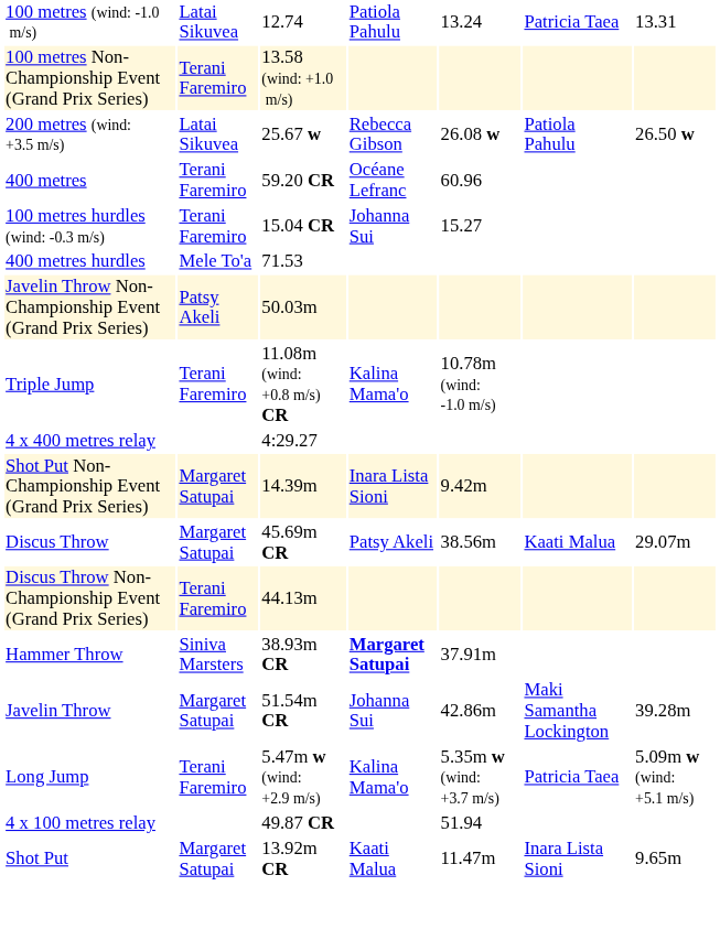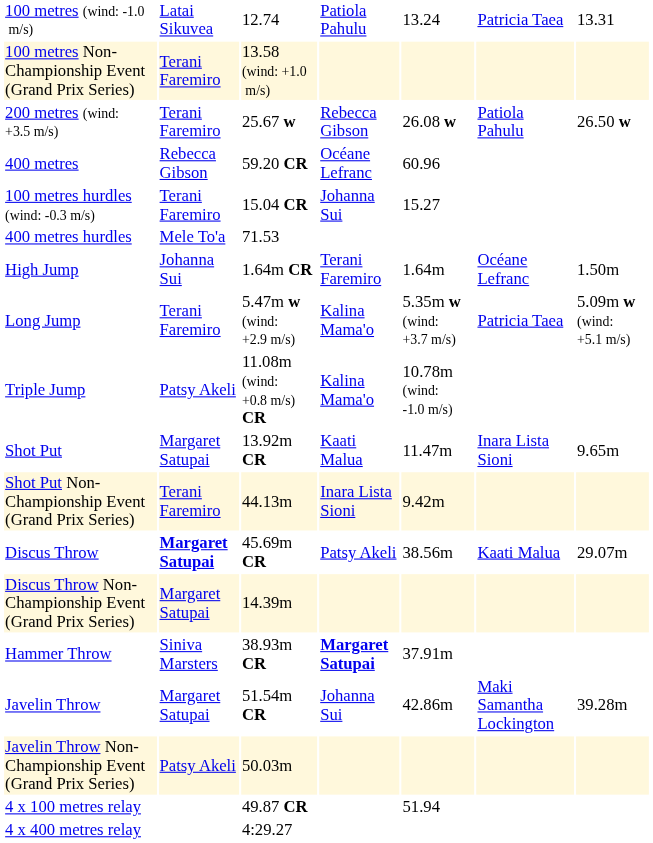200 metres (wind: +3.5 m/s) | column 2: Latai Sikuvea -> Terani Faremiro
400 metres | column 2: Terani Faremiro -> Rebecca Gibson
+ row: High Jump | Johanna Sui | 1.64m CR | Terani Faremiro | 1.64m | Océane Lefranc | 1.50m
rows swapped: Long Jump <-> Javelin Throw Non-Championship Event (Grand Prix Series)
Triple Jump | column 2: Terani Faremiro -> Patsy Akeli
rows swapped: Shot Put <-> 4 x 400 metres relay
Shot Put Non-Championship Event (Grand Prix Series) | column 2: Margaret Satupai -> Terani Faremiro
Shot Put Non-Championship Event (Grand Prix Series) | column 3: 14.39m -> 44.13m
Discus Throw | column 2: normal -> bold
Discus Throw Non-Championship Event (Grand Prix Series) | column 2: Terani Faremiro -> Margaret Satupai
Discus Throw Non-Championship Event (Grand Prix Series) | column 3: 44.13m -> 14.39m
